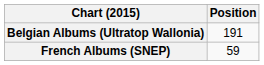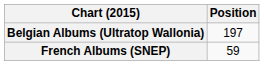Belgian Albums (Ultratop Wallonia) | Position: 191 -> 197
